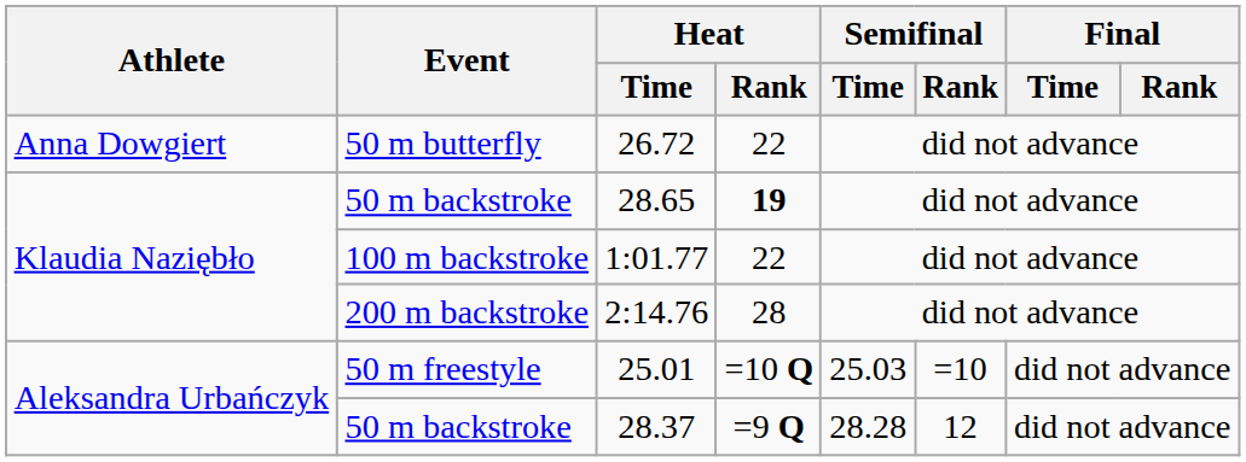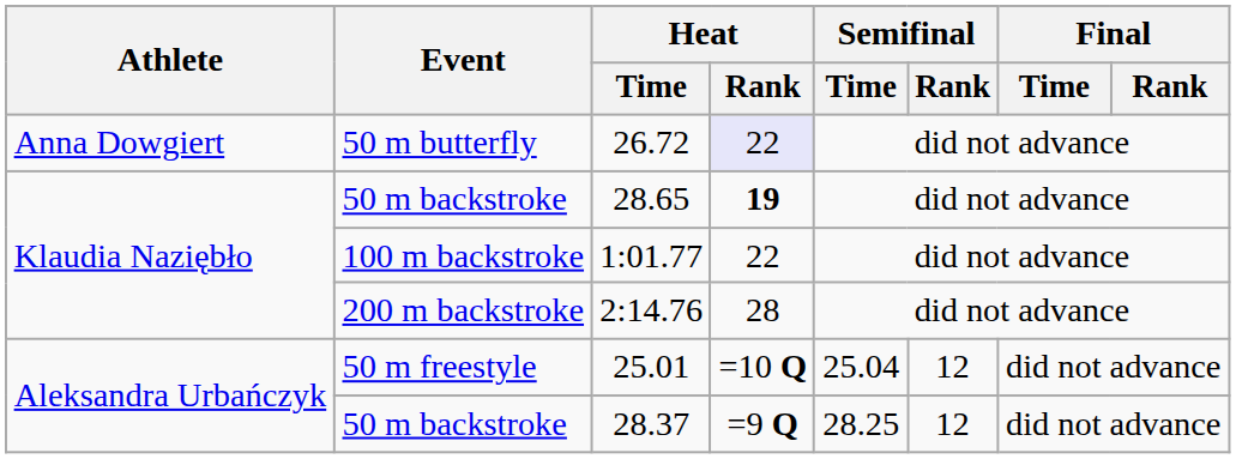26.72 | Heat / Rank: no background -> lavender background
25.01 | Semifinal / Time: 25.03 -> 25.04
25.01 | Semifinal / Rank: =10 -> 12
28.37 | Semifinal / Time: 28.28 -> 28.25
